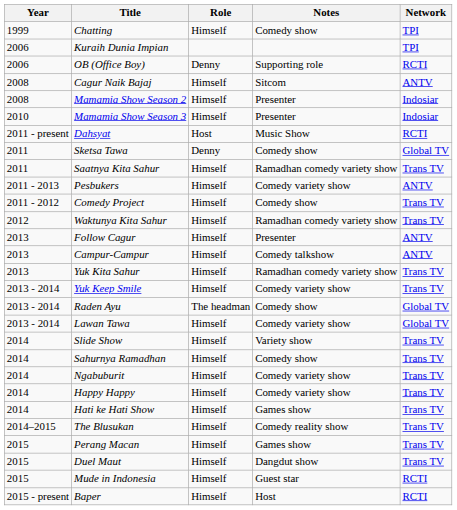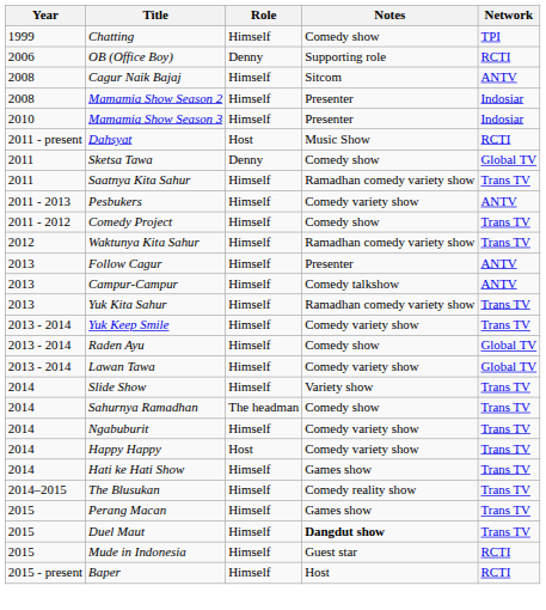- row: 2006 | Kuraih Dunia Impian | TPI
Raden Ayu | Role: The headman -> Himself
Sahurnya Ramadhan | Role: Himself -> The headman
Happy Happy | Role: Himself -> Host
Duel Maut | Notes: normal -> bold
